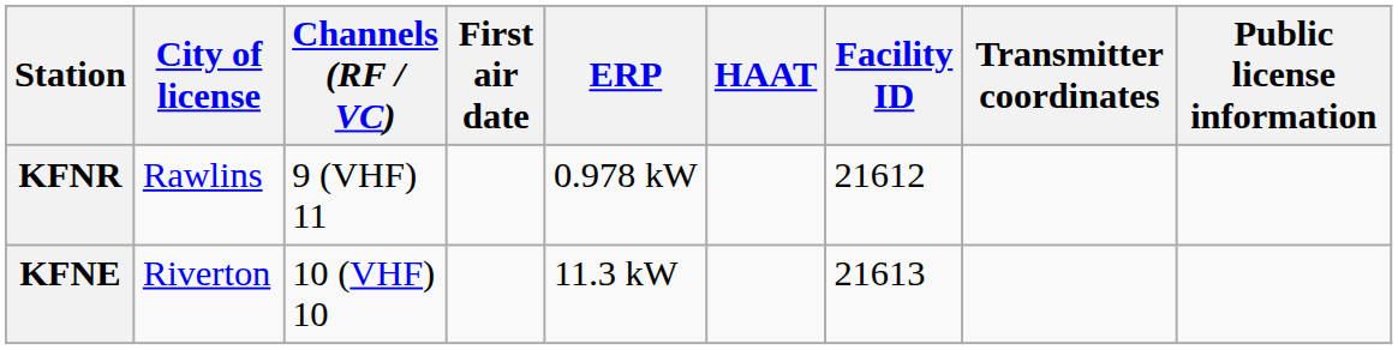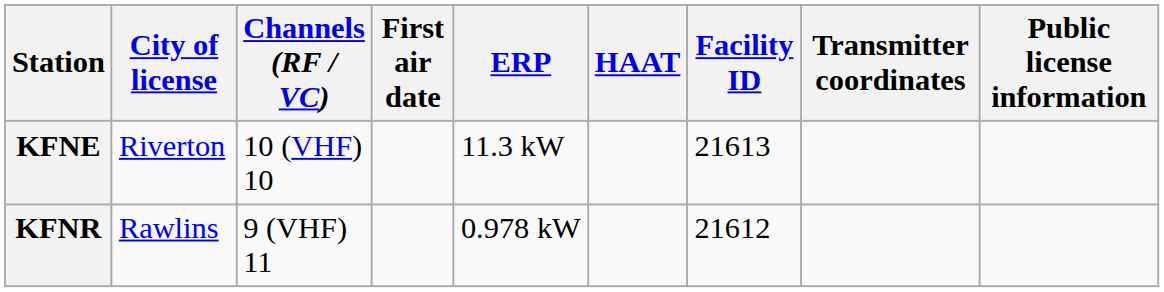rows swapped: KFNE <-> KFNR
